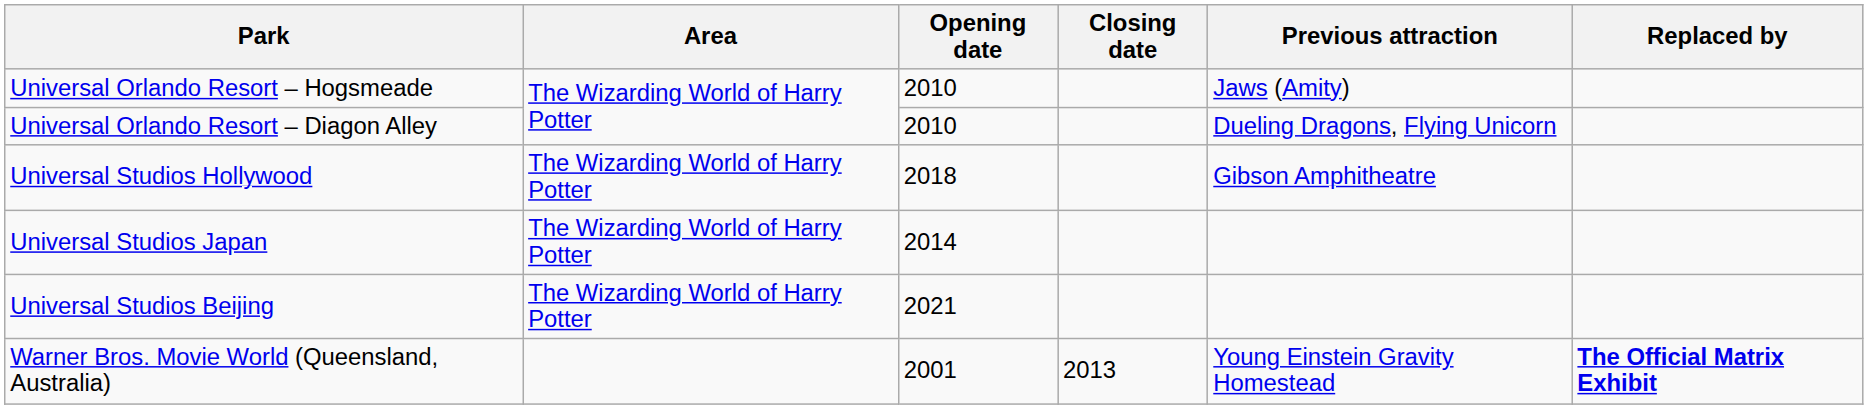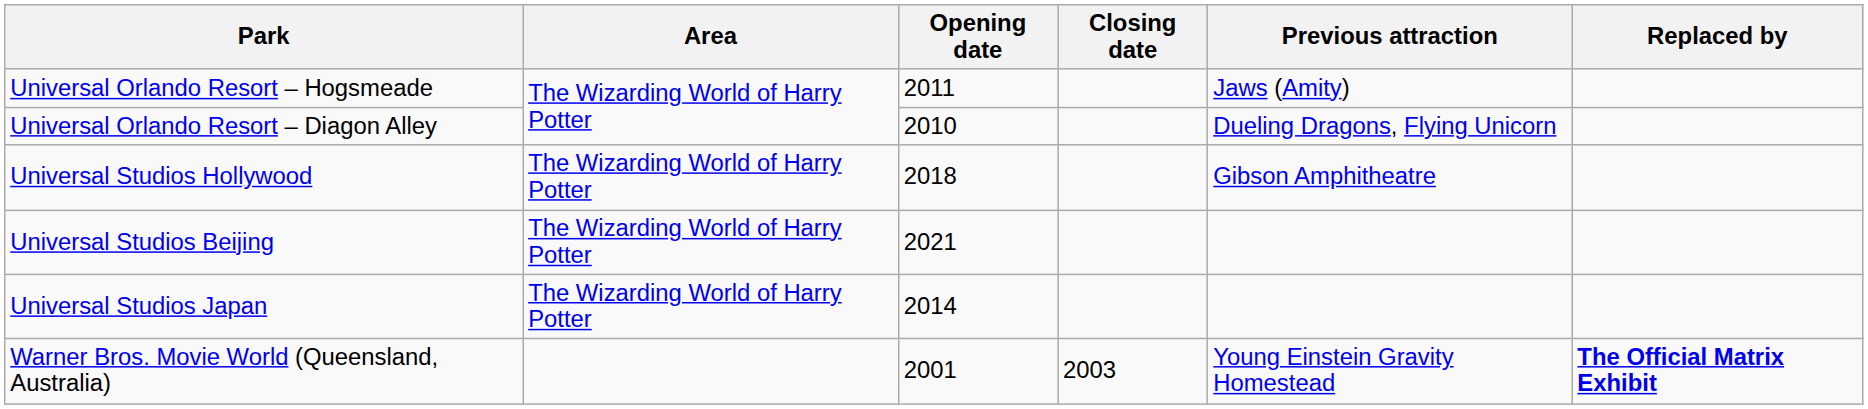Universal Orlando Resort – Hogsmeade | Opening date: 2010 -> 2011
rows swapped: Universal Studios Japan <-> Universal Studios Beijing
Warner Bros. Movie World (Queensland, Australia) | Closing date: 2013 -> 2003
